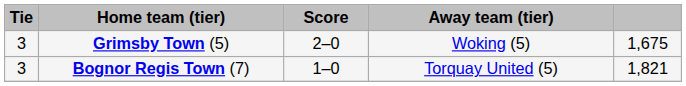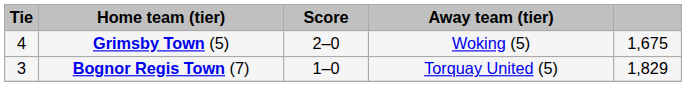Grimsby Town (5) | Tie: 3 -> 4
Bognor Regis Town (7) | column 5: 1,821 -> 1,829
